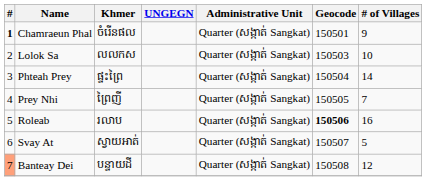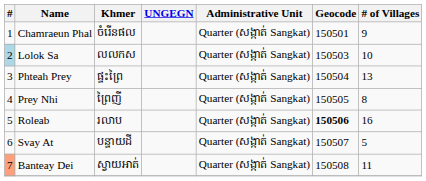Chamraeun Phal | #: bold -> normal
Lolok Sa | #: no background -> lightblue background
Phteah Prey | # of Villages: 14 -> 13
Prey Nhi | # of Villages: 7 -> 8
Svay At | Khmer: ស្វាយអាត់ -> បន្ទាយដី
Banteay Dei | Khmer: បន្ទាយដី -> ស្វាយអាត់
Banteay Dei | # of Villages: 12 -> 11
